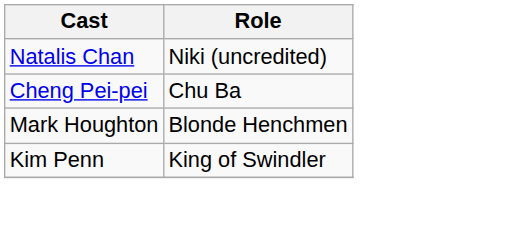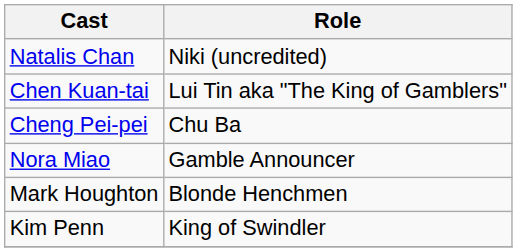+ row: Chen Kuan-tai | Lui Tin aka "The King of Gamblers"
+ row: Nora Miao | Gamble Announcer
